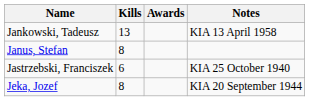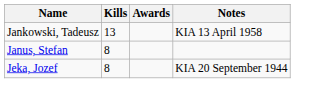- row: Jastrzebski, Franciszek | 6 | KIA 25 October 1940
